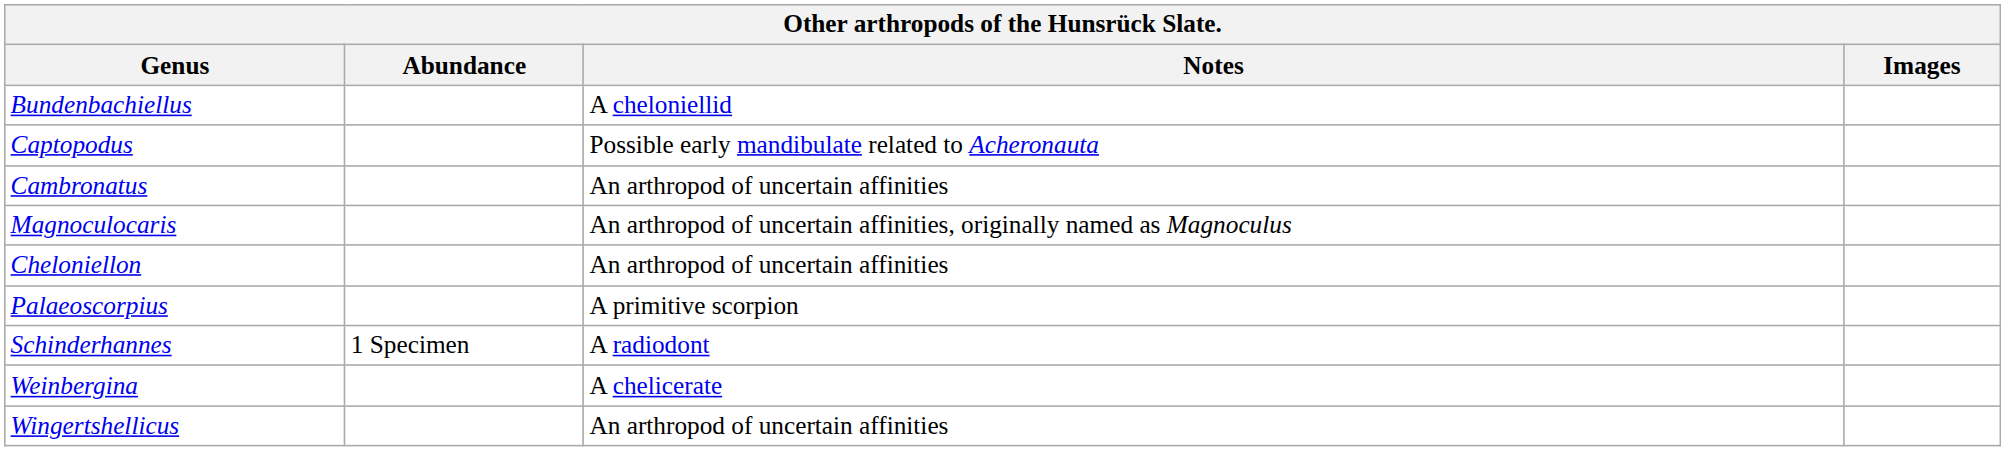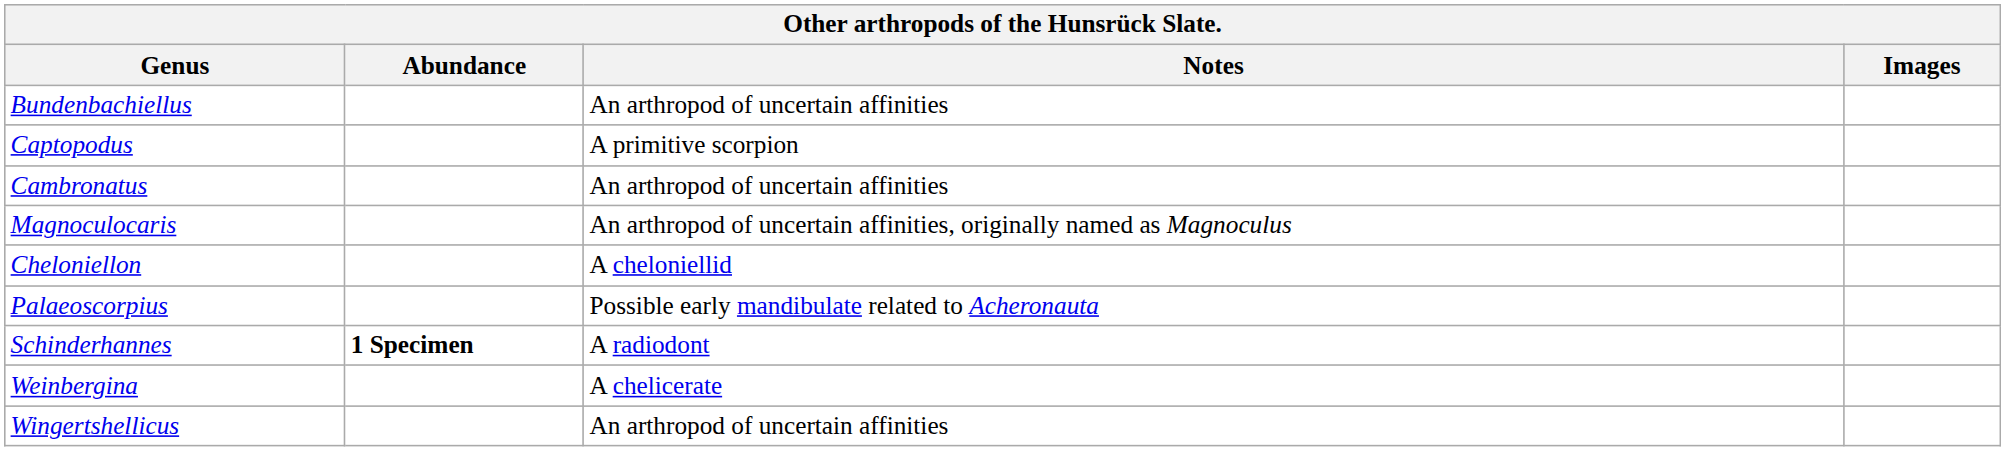Bundenbachiellus | Notes: A cheloniellid -> An arthropod of uncertain affinities
Captopodus | Notes: Possible early mandibulate related to Acheronauta -> A primitive scorpion
Cheloniellon | Notes: An arthropod of uncertain affinities -> A cheloniellid
Palaeoscorpius | Notes: A primitive scorpion -> Possible early mandibulate related to Acheronauta
Schinderhannes | Abundance: normal -> bold
